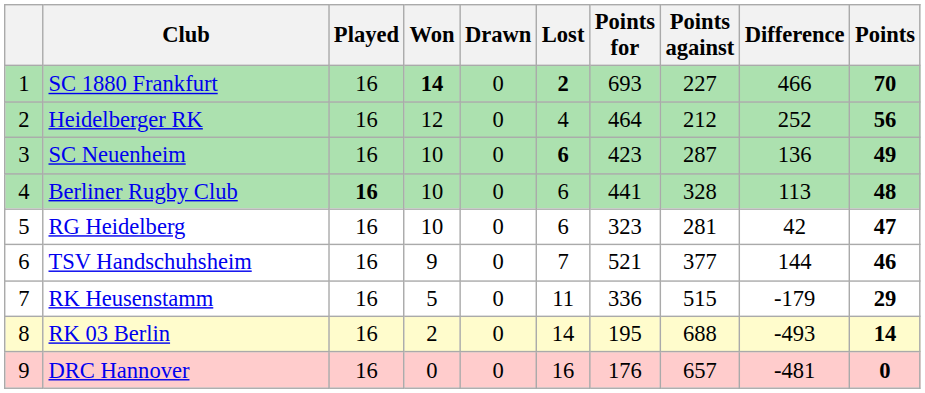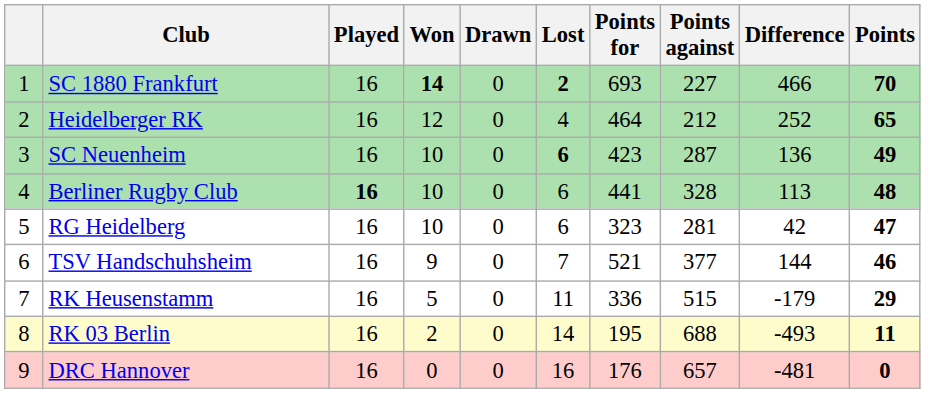Heidelberger RK | Points: 56 -> 65
RK 03 Berlin | Points: 14 -> 11
